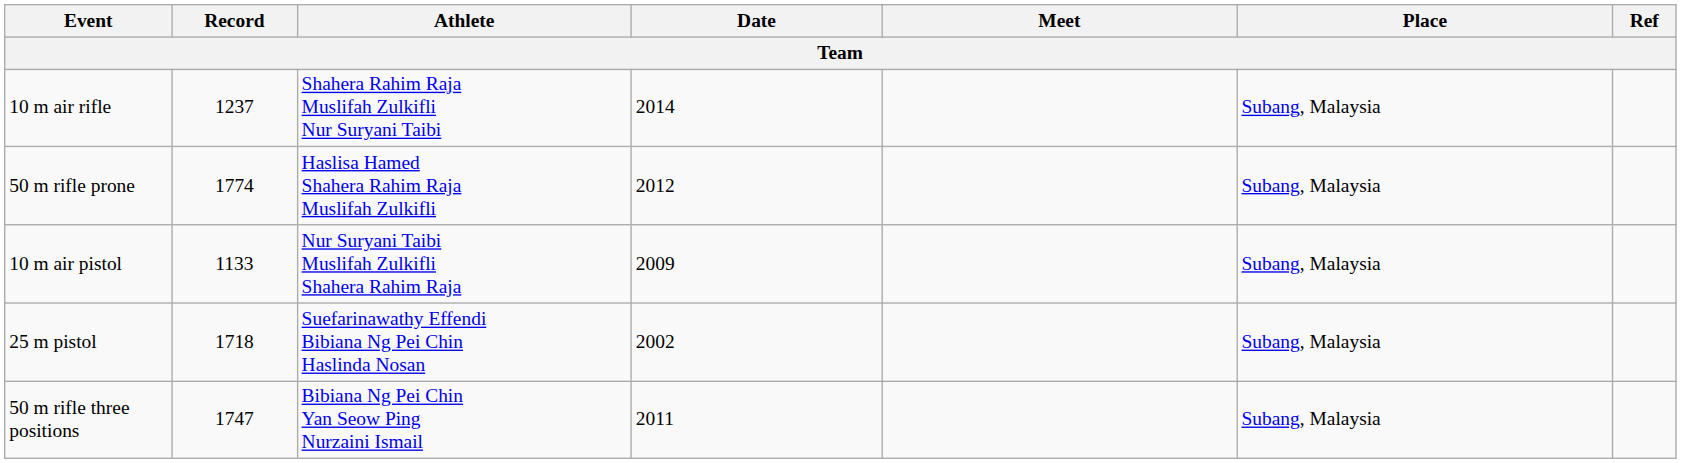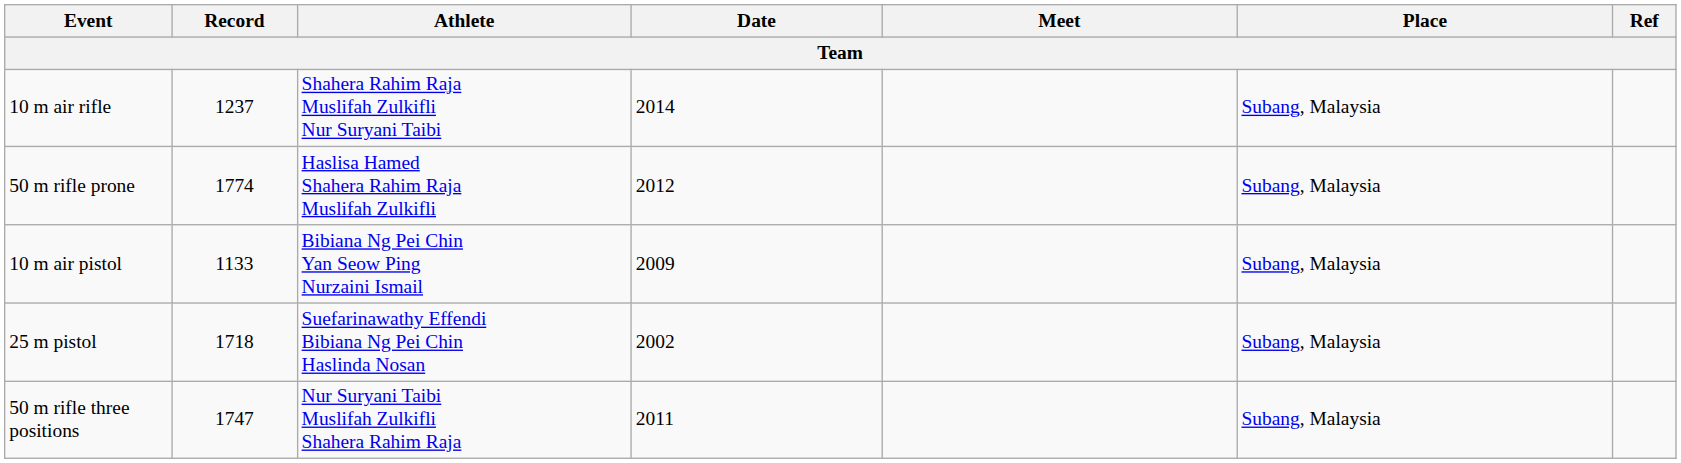10 m air pistol | Athlete: Nur Suryani Taibi Muslifah Zulkifli Shahera Rahim Raja -> Bibiana Ng Pei Chin Yan Seow Ping Nurzaini Ismail
50 m rifle three positions | Athlete: Bibiana Ng Pei Chin Yan Seow Ping Nurzaini Ismail -> Nur Suryani Taibi Muslifah Zulkifli Shahera Rahim Raja
